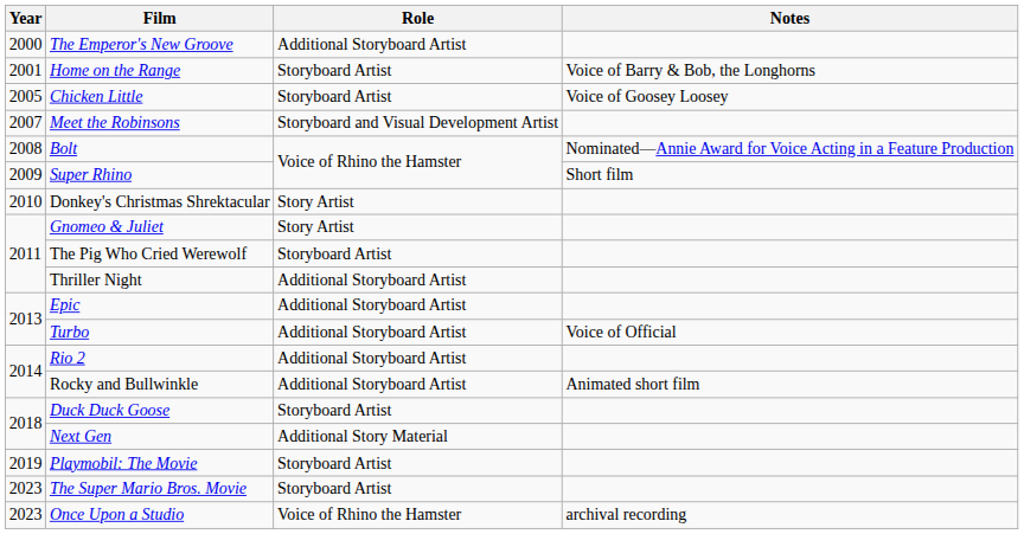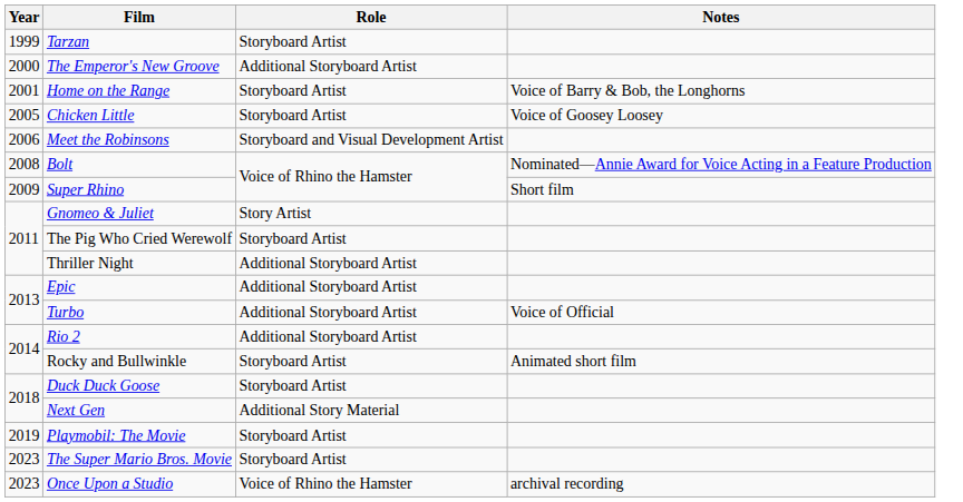+ row: 1999 | Tarzan | Storyboard Artist
Meet the Robinsons | Year: 2007 -> 2006
- row: 2010 | Donkey's Christmas Shrektacular | Story Artist
Rocky and Bullwinkle | Role: Additional Storyboard Artist -> Storyboard Artist
